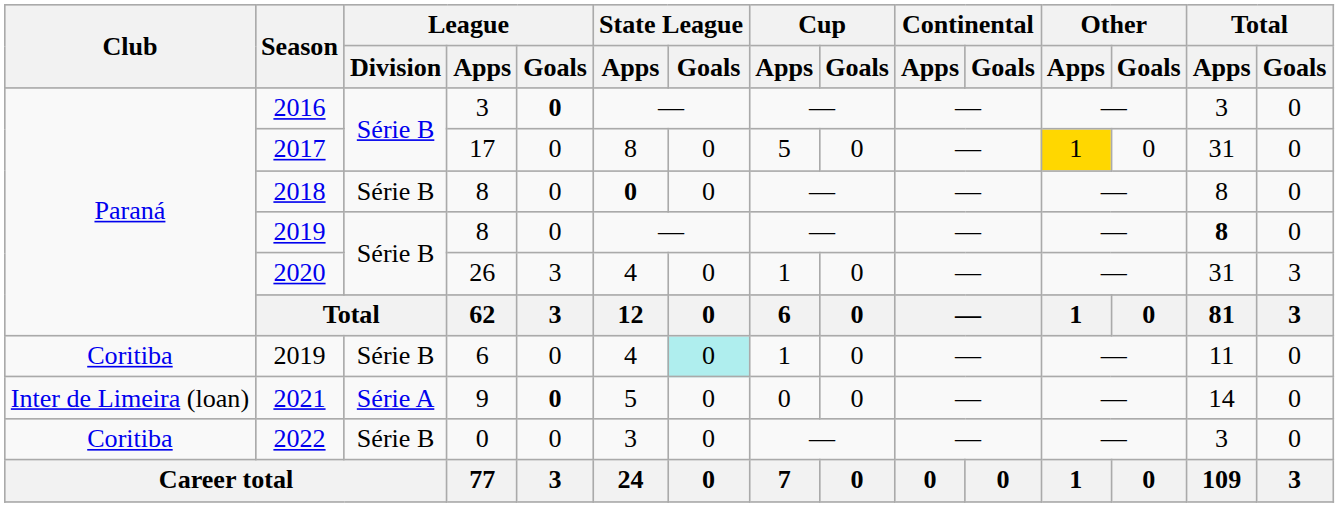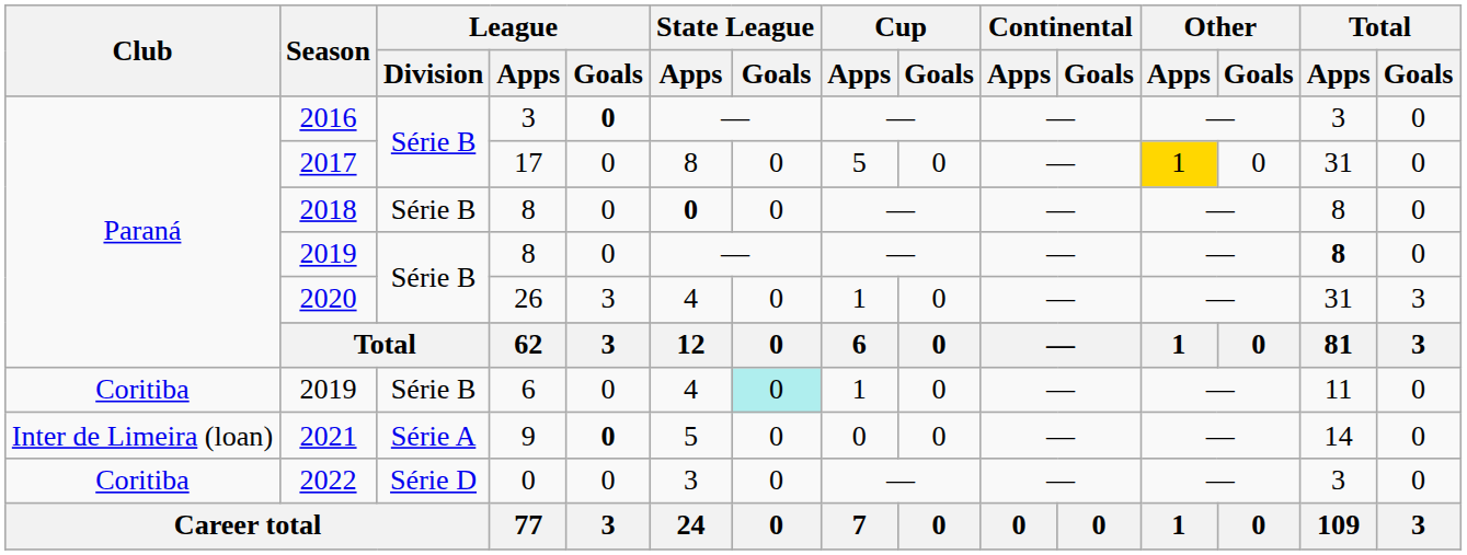2022 | League / Division: Série B -> Série D
